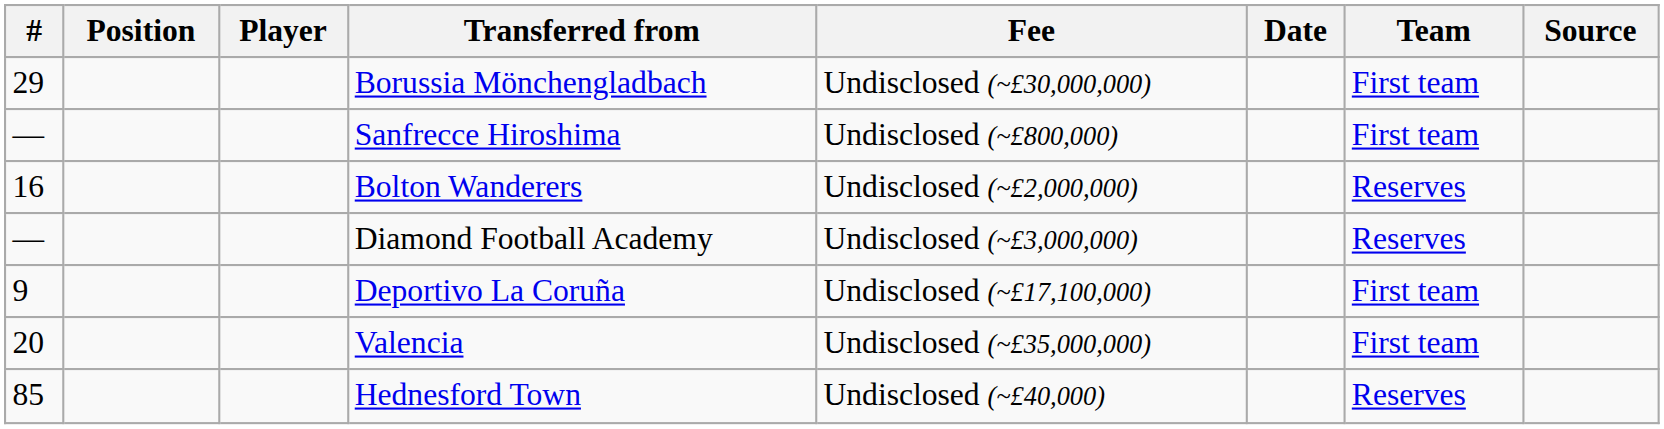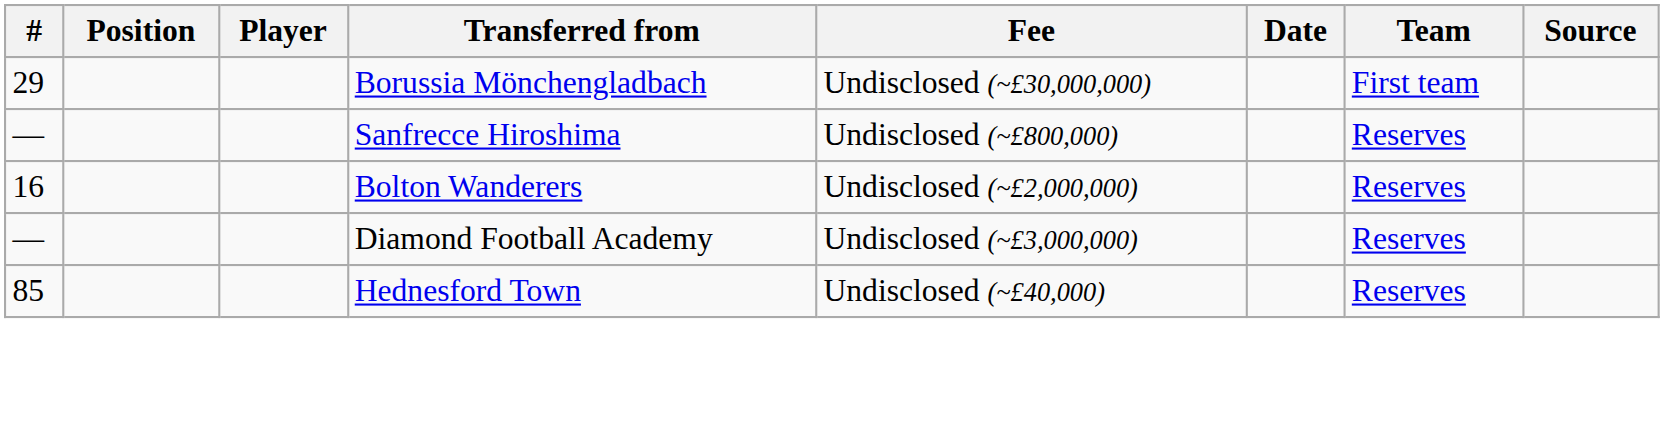Sanfrecce Hiroshima | Team: First team -> Reserves
- row: 9 | Deportivo La Coruña | Undisclosed (~£17,100,000) | First team
- row: 20 | Valencia | Undisclosed (~£35,000,000) | First team
